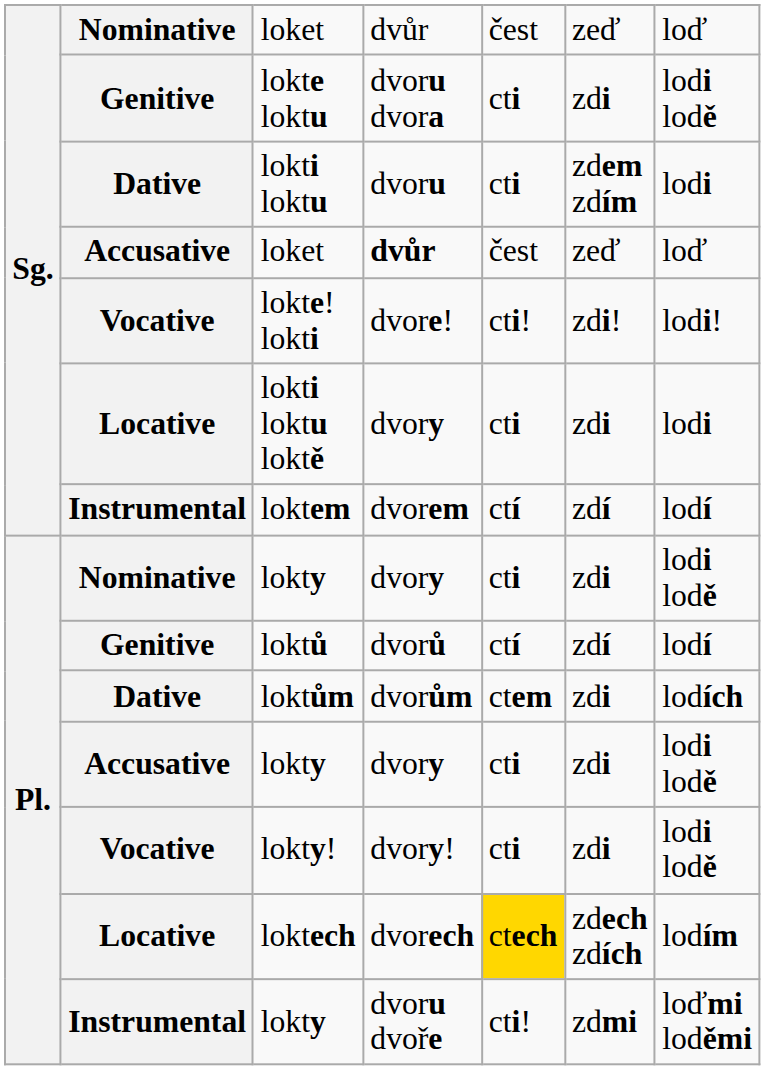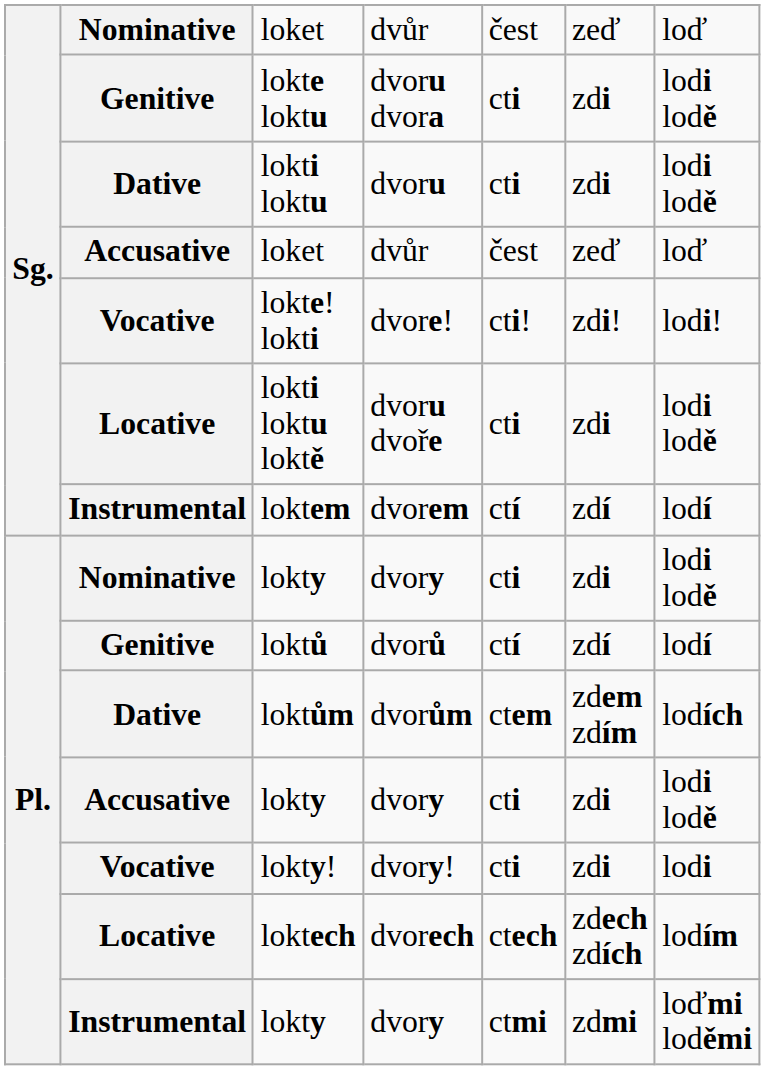lokti loktu | column 6: zdem zdím -> zdi
lokti loktu | column 7: lodi -> lodi lodě
Accusative / loket | column 4: bold -> normal
lokti loktu loktě | column 4: dvory -> dvoru dvoře
lokti loktu loktě | column 7: lodi -> lodi lodě
loktům | column 6: zdi -> zdem zdím
lokty! | column 7: lodi lodě -> lodi
loktech | column 5: gold background -> no background
Instrumental / lokty | column 4: dvoru dvoře -> dvory
Instrumental / lokty | column 5: cti! -> ctmi
